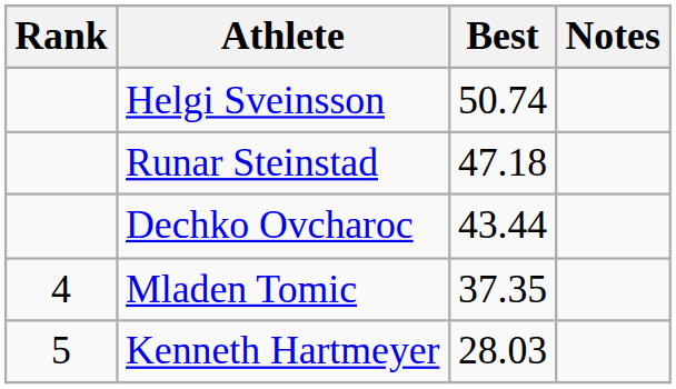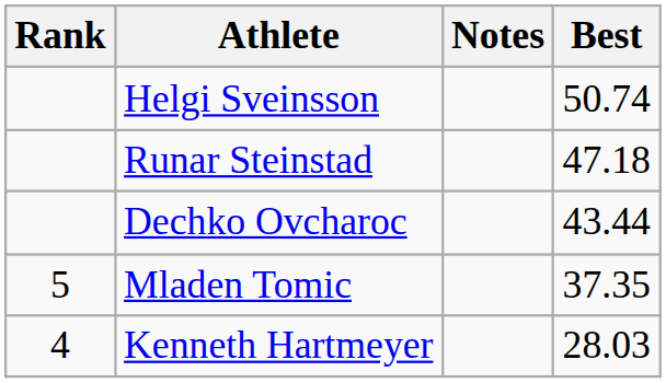columns swapped: Best <-> Notes
Mladen Tomic | Rank: 4 -> 5
Kenneth Hartmeyer | Rank: 5 -> 4
